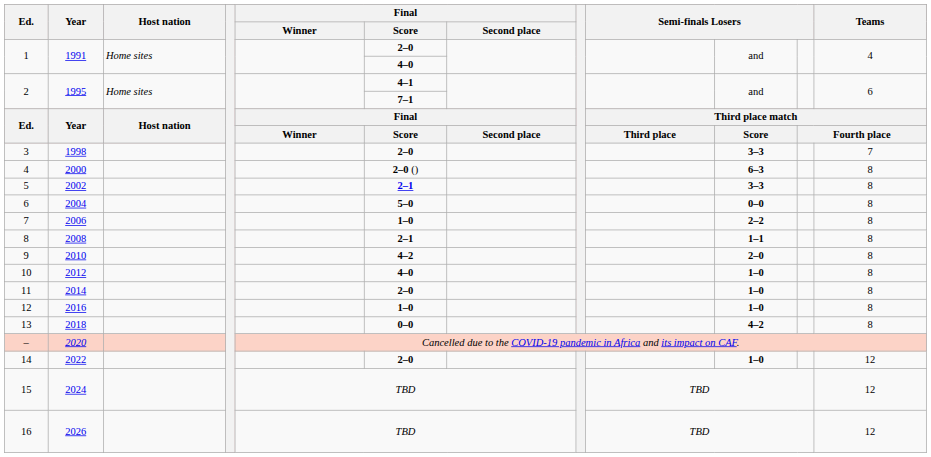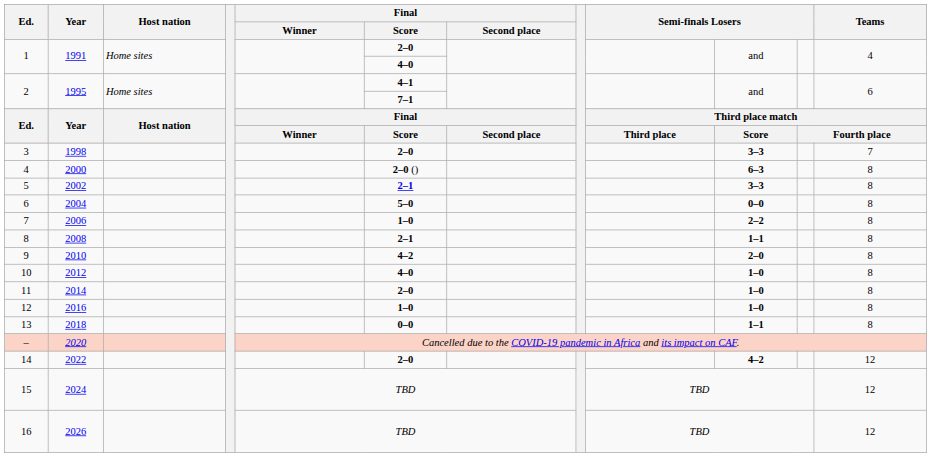13 | column 10: 4–2 -> 1–1
14 | column 10: 1–0 -> 4–2
